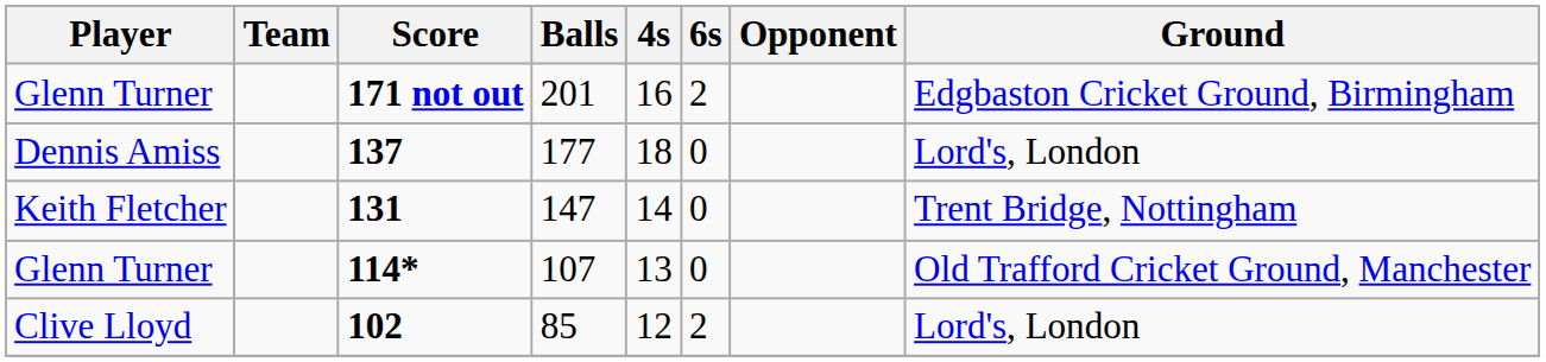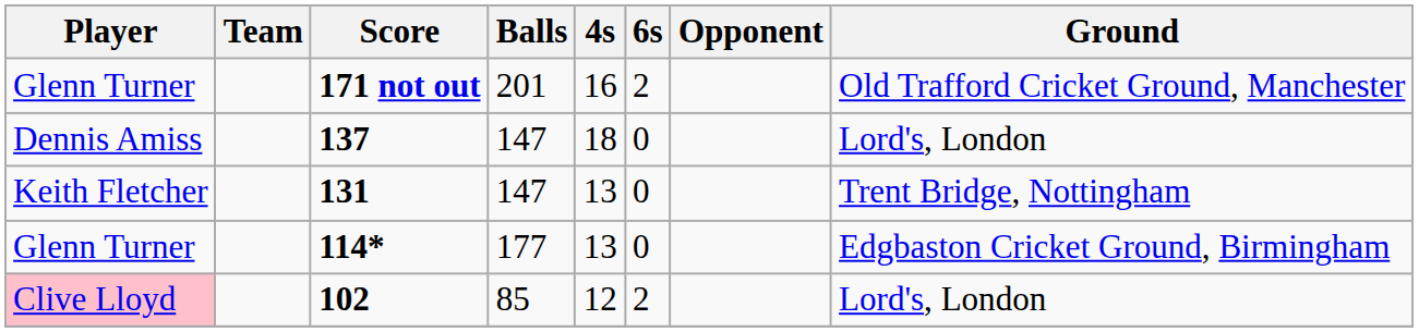171 not out | Ground: Edgbaston Cricket Ground, Birmingham -> Old Trafford Cricket Ground, Manchester
137 | Balls: 177 -> 147
131 | 4s: 14 -> 13
114* | Balls: 107 -> 177
114* | Ground: Old Trafford Cricket Ground, Manchester -> Edgbaston Cricket Ground, Birmingham
102 | Player: no background -> pink background
